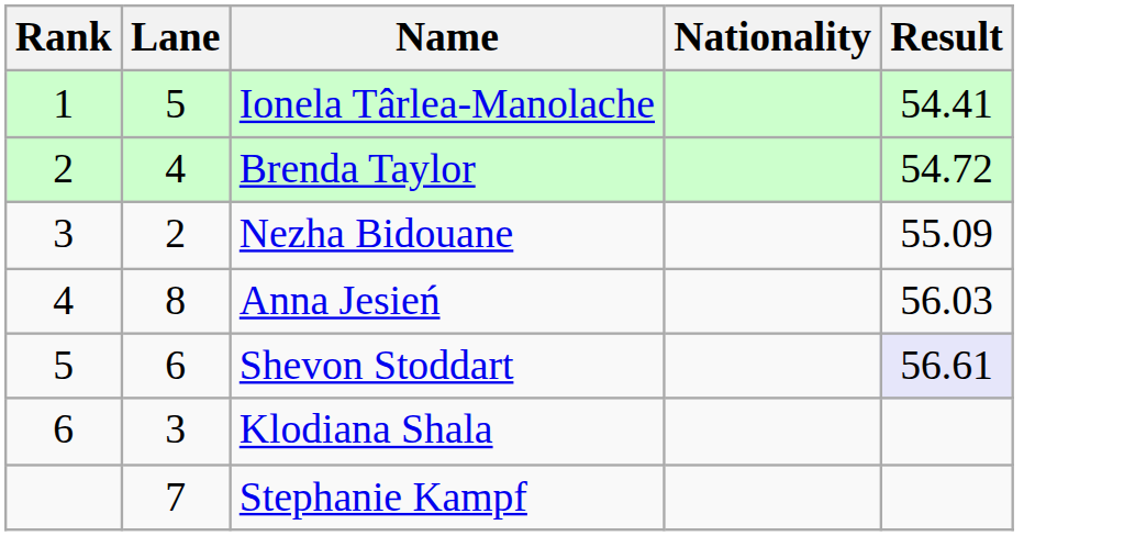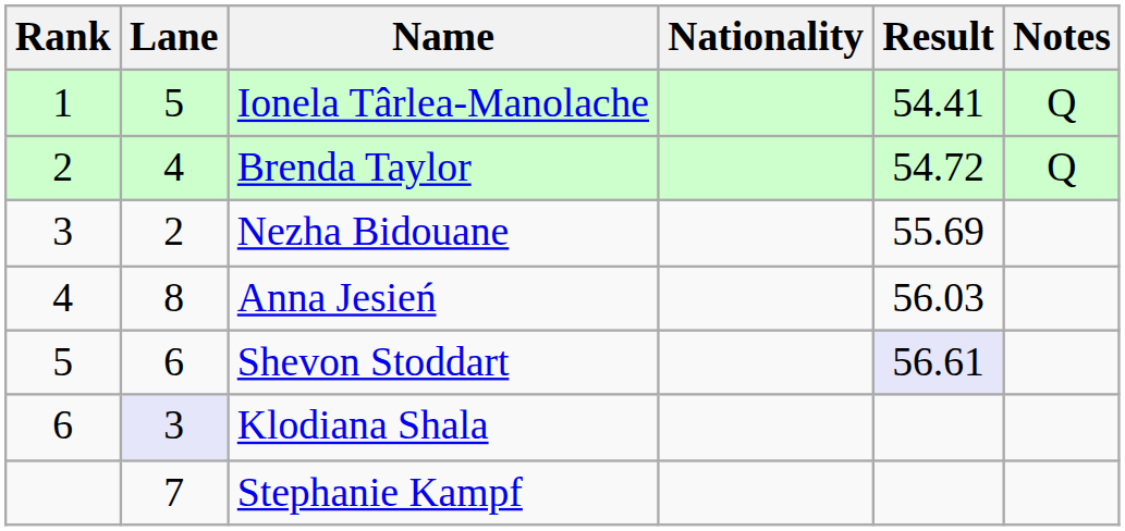+ column: Notes | Q | Q
Nezha Bidouane | Result: 55.09 -> 55.69
Klodiana Shala | Lane: no background -> lavender background
